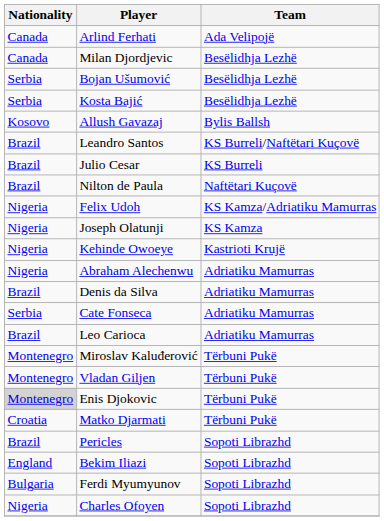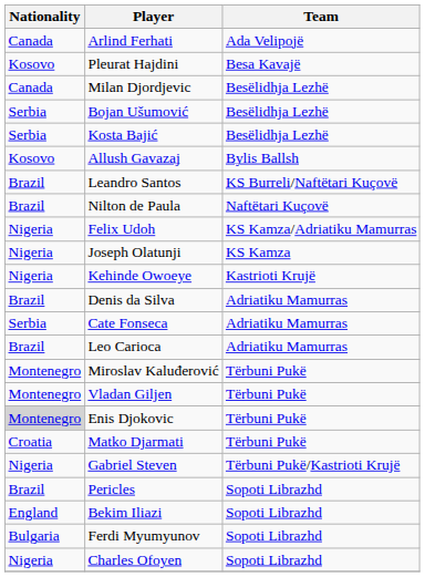+ row: Kosovo | Pleurat Hajdini | Besa Kavajë
- row: Brazil | Julio Cesar | KS Burreli
- row: Nigeria | Abraham Alechenwu | Adriatiku Mamurras
+ row: Nigeria | Gabriel Steven | Tërbuni Pukë/Kastrioti Krujë
